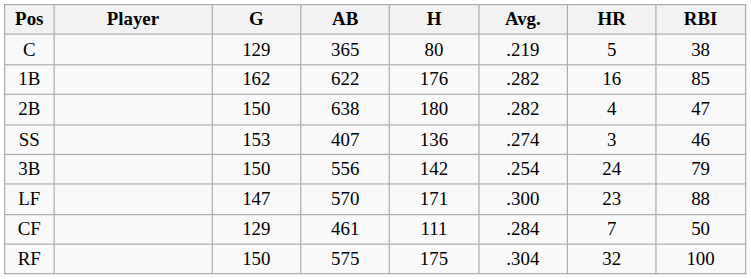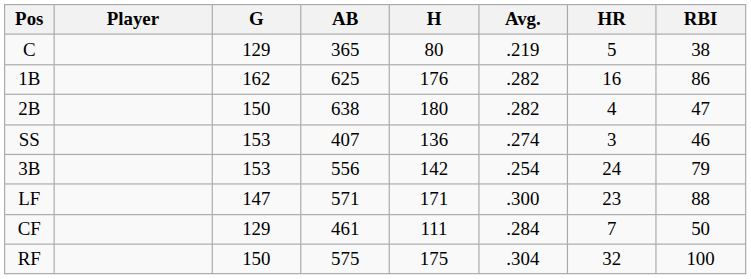1B | AB: 622 -> 625
1B | RBI: 85 -> 86
3B | G: 150 -> 153
LF | AB: 570 -> 571
